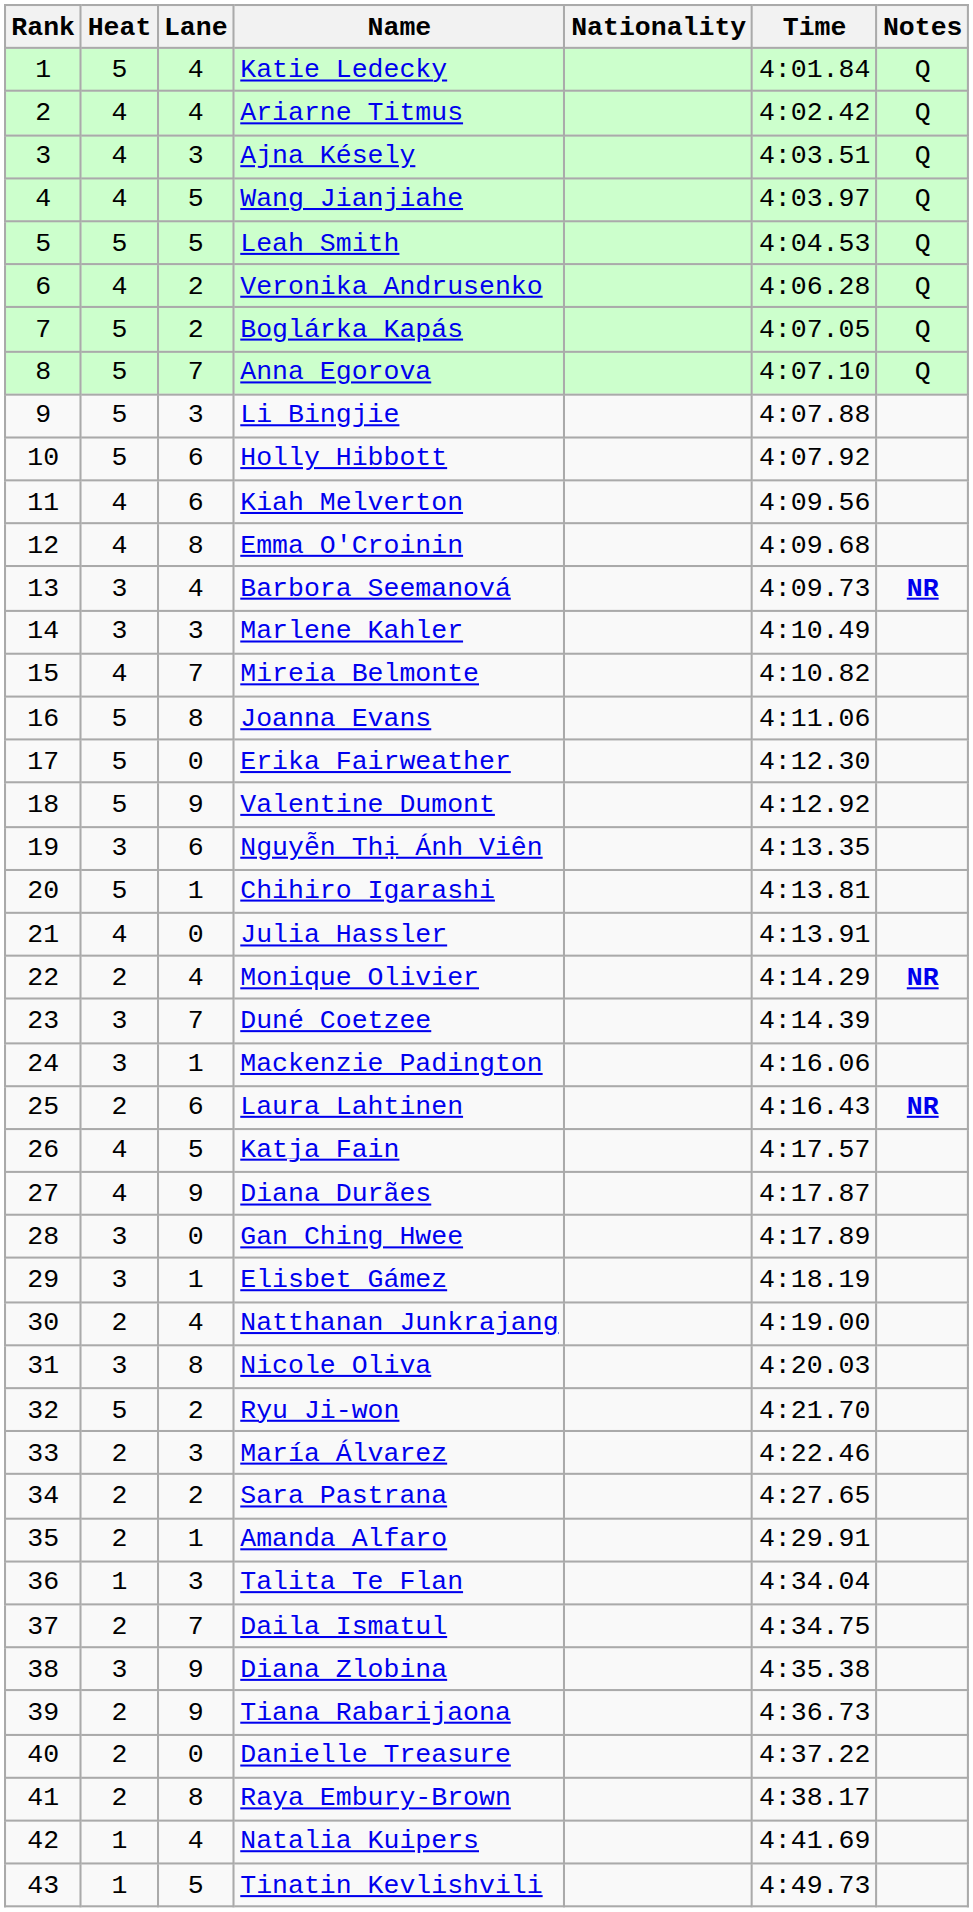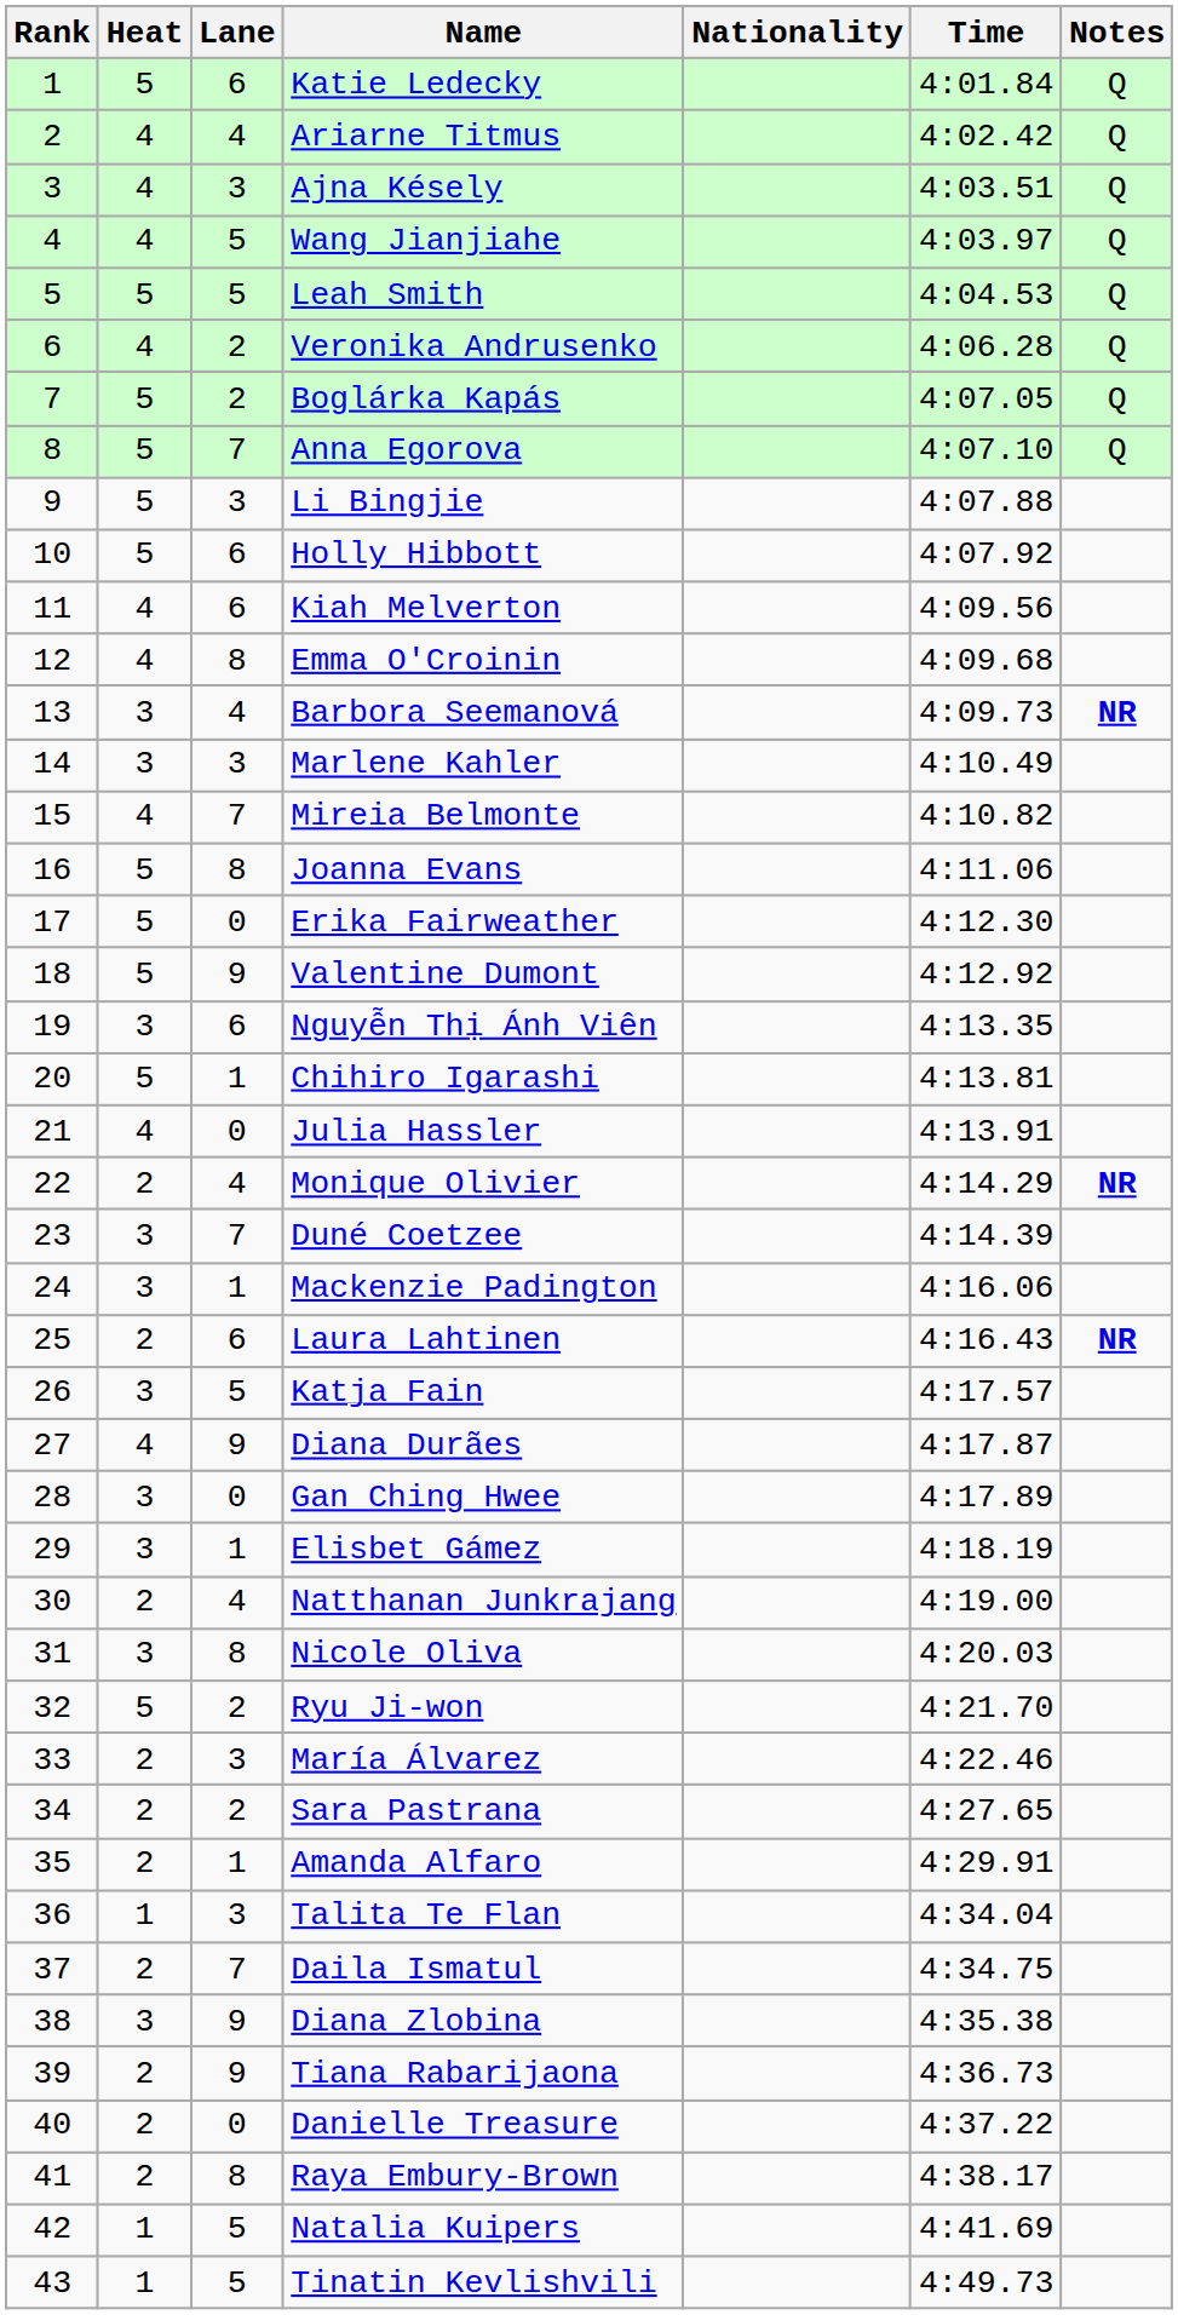Katie Ledecky | Lane: 4 -> 6
Katja Fain | Heat: 4 -> 3
Natalia Kuipers | Lane: 4 -> 5
